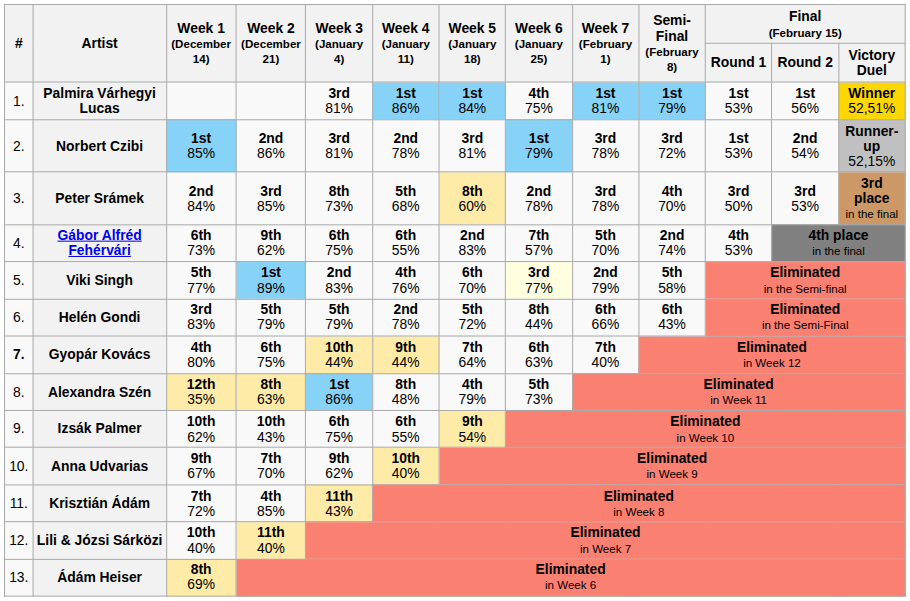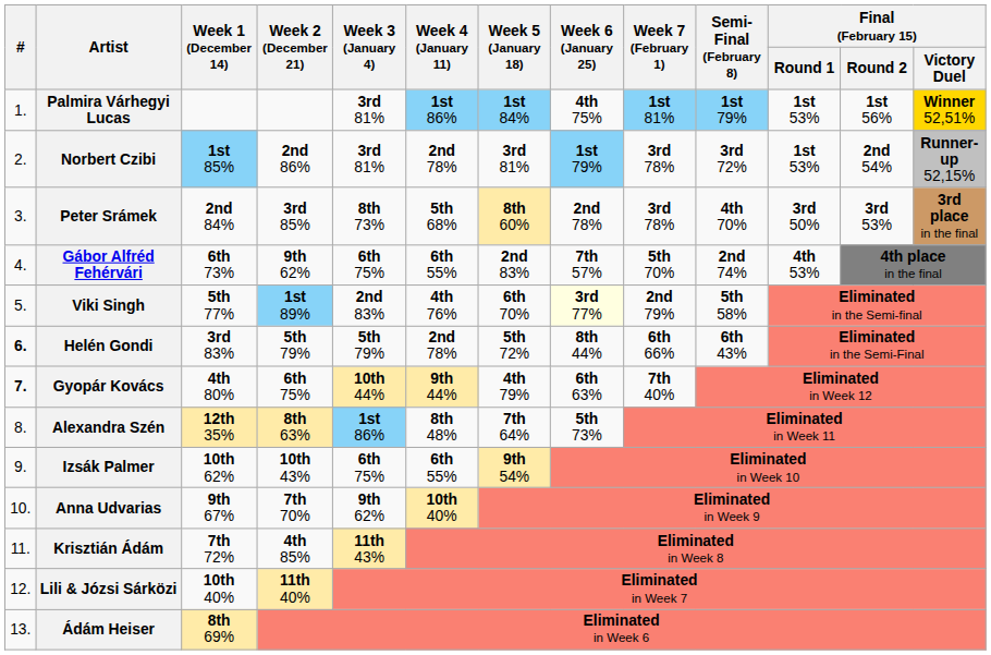Helén Gondi | #: normal -> bold
Gyopár Kovács | Week 5 (January 18): 7th 64% -> 4th 79%
Alexandra Szén | Week 5 (January 18): 4th 79% -> 7th 64%
